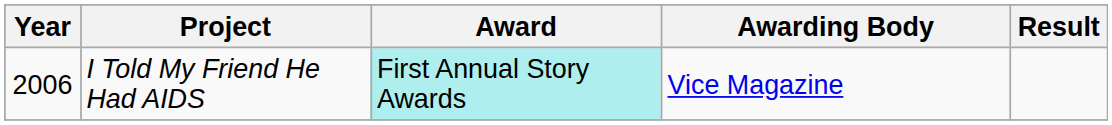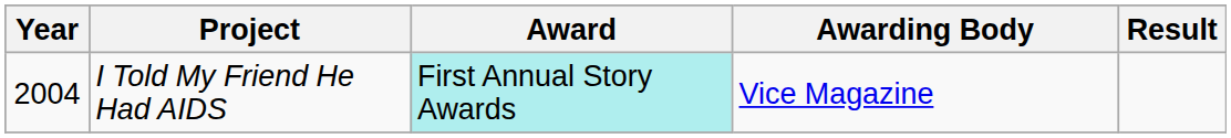I Told My Friend He Had AIDS | Year: 2006 -> 2004
